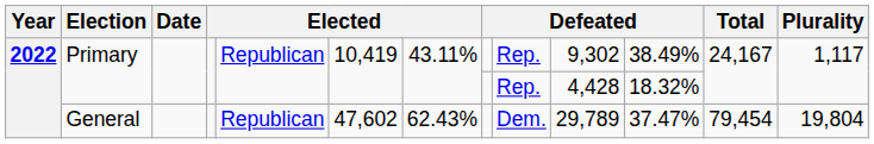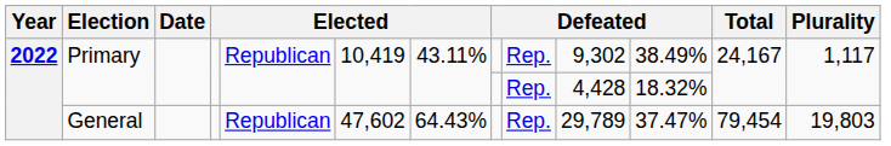General | column 7: 62.43% -> 64.43%
General | column 9: Dem. -> Rep.
General | Plurality: 19,804 -> 19,803
